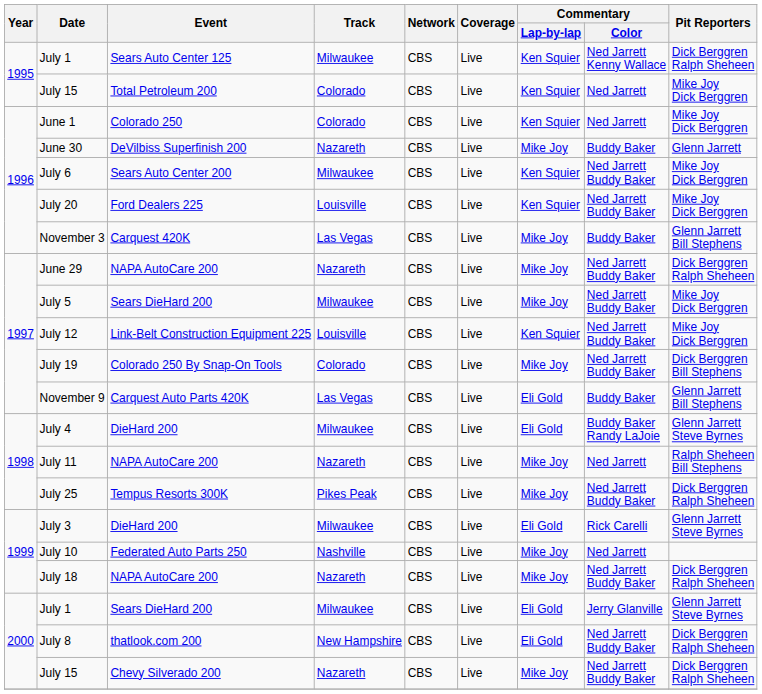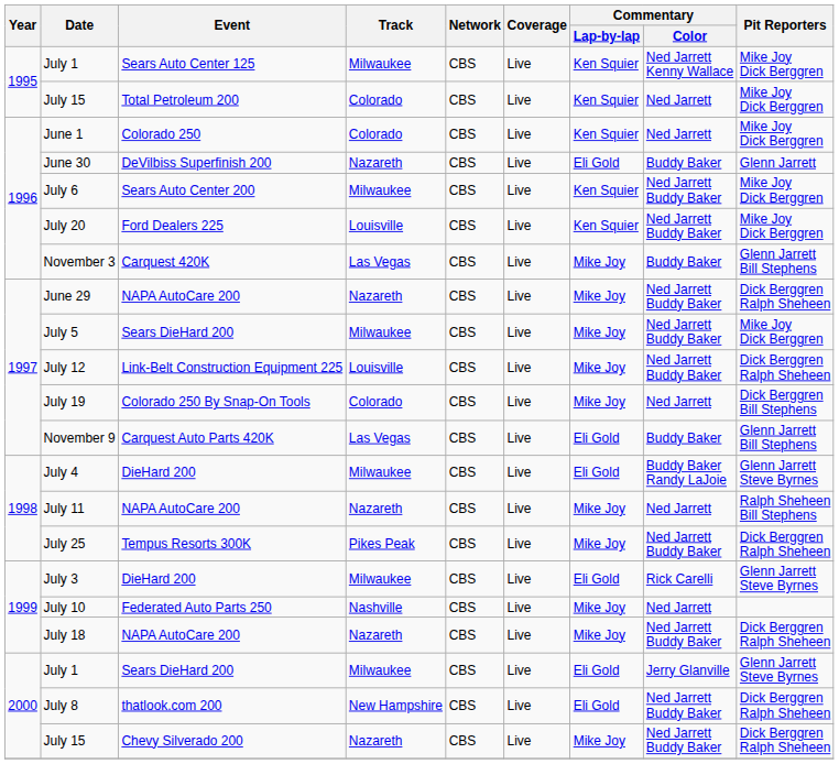July 1 / Sears Auto Center 125 | Pit Reporters: Dick Berggren Ralph Sheheen -> Mike Joy Dick Berggren
June 30 | Commentary / Lap-by-lap: Mike Joy -> Eli Gold
July 12 | Commentary / Lap-by-lap: Ken Squier -> Mike Joy
July 12 | Pit Reporters: Mike Joy Dick Berggren -> Dick Berggren Ralph Sheheen
July 19 | Commentary / Color: Ned Jarrett Buddy Baker -> Ned Jarrett
